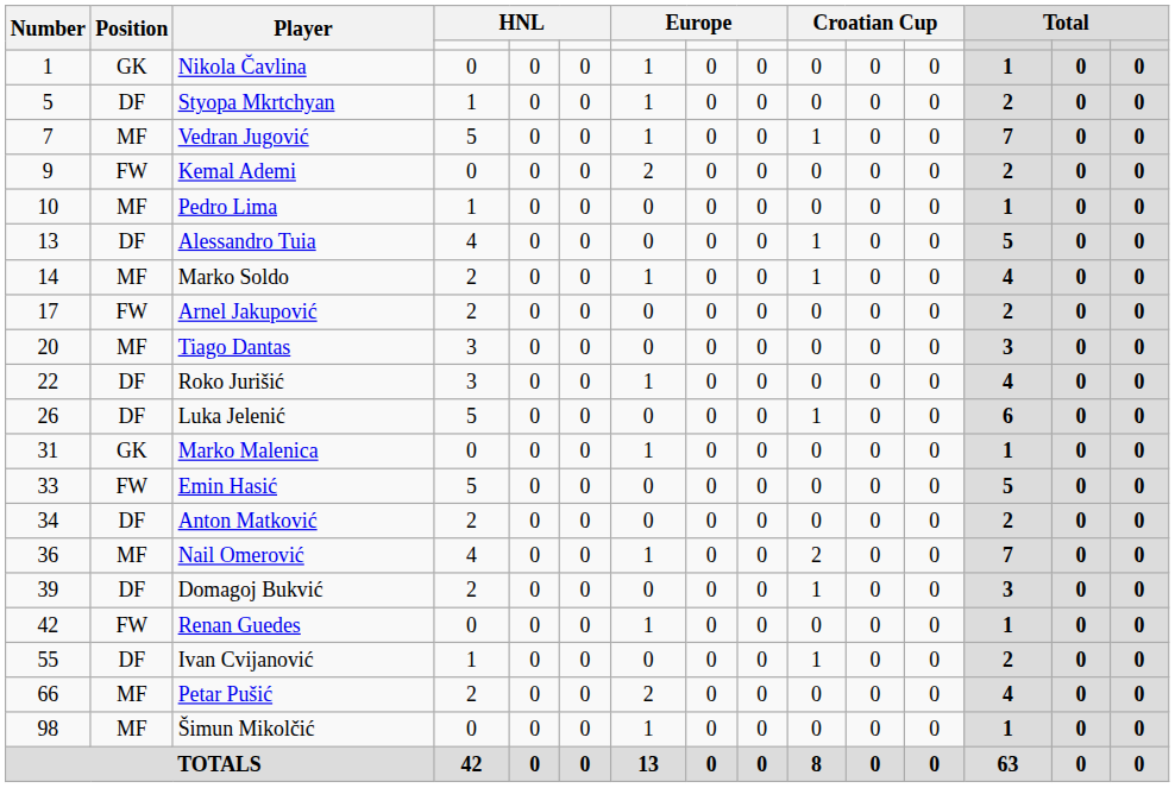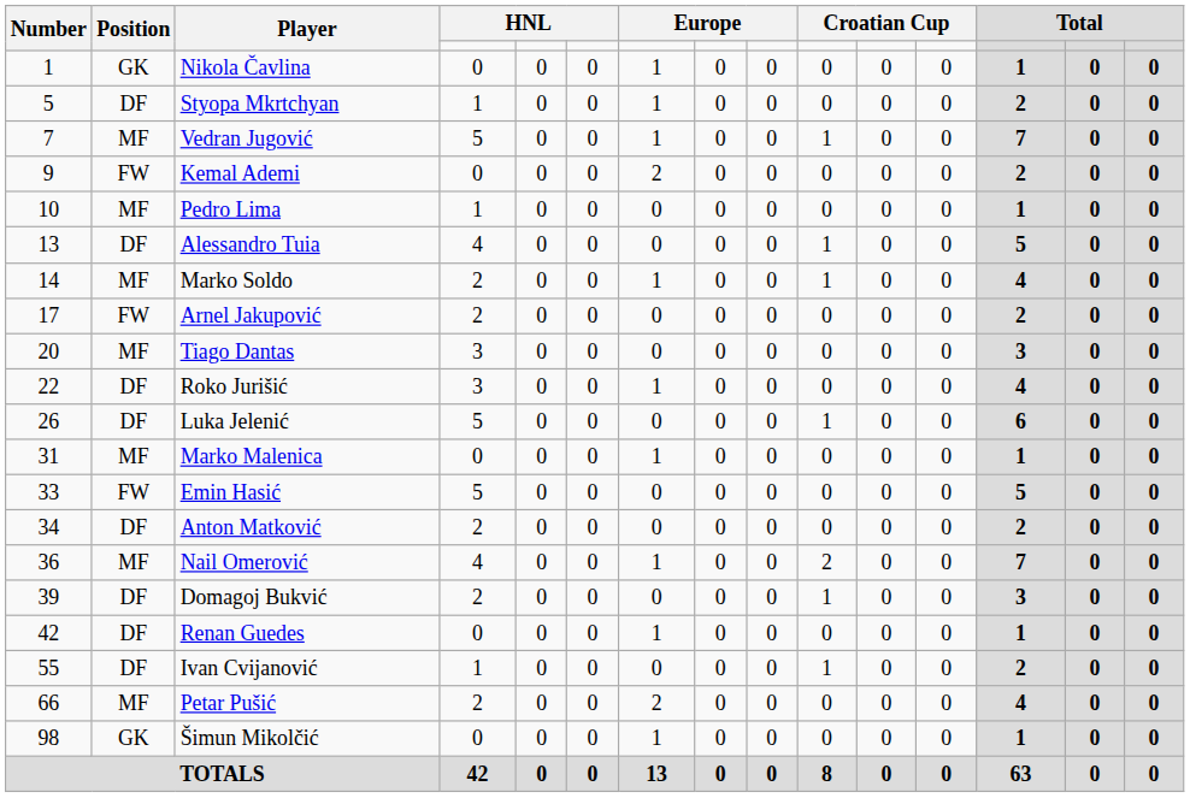Marko Malenica | Position: GK -> MF
Renan Guedes | Position: FW -> DF
Šimun Mikolčić | Position: MF -> GK
